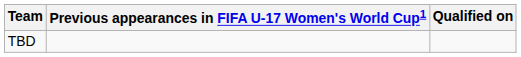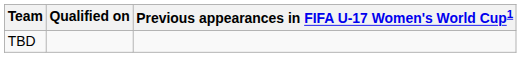columns swapped: Qualified on <-> Previous appearances in FIFA U-17 Women's World Cup1
